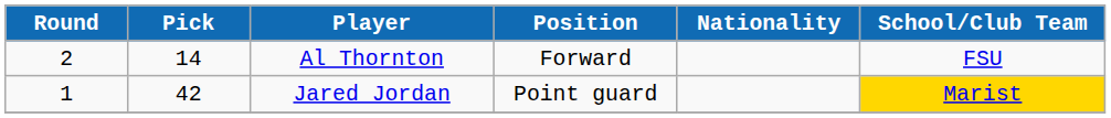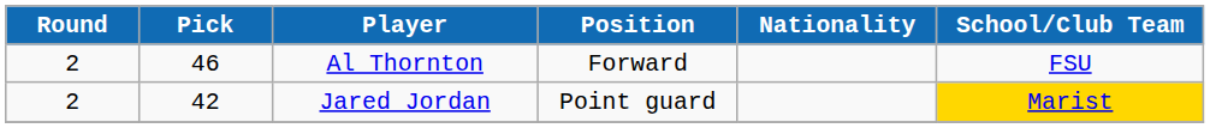Al Thornton | Pick: 14 -> 46
Jared Jordan | Round: 1 -> 2
